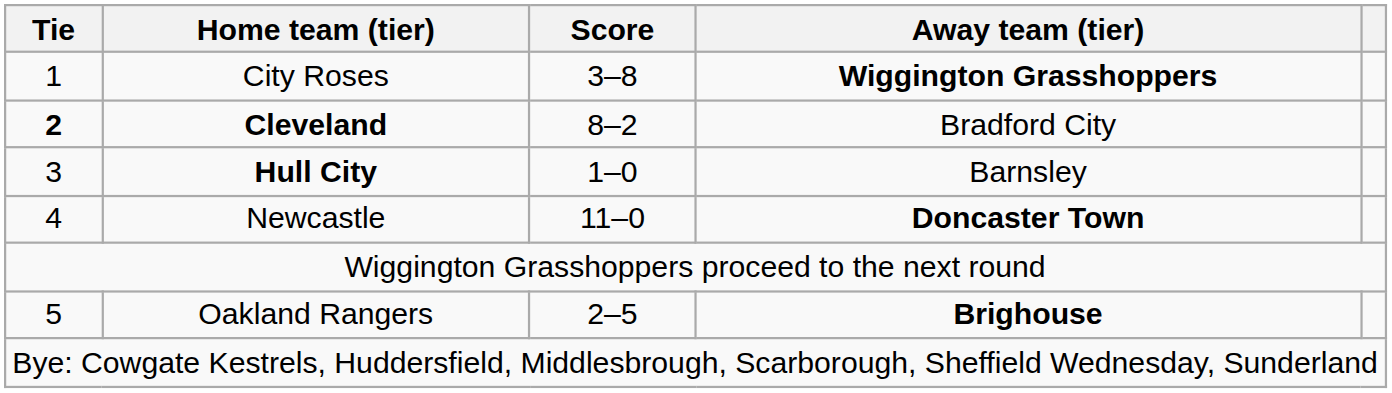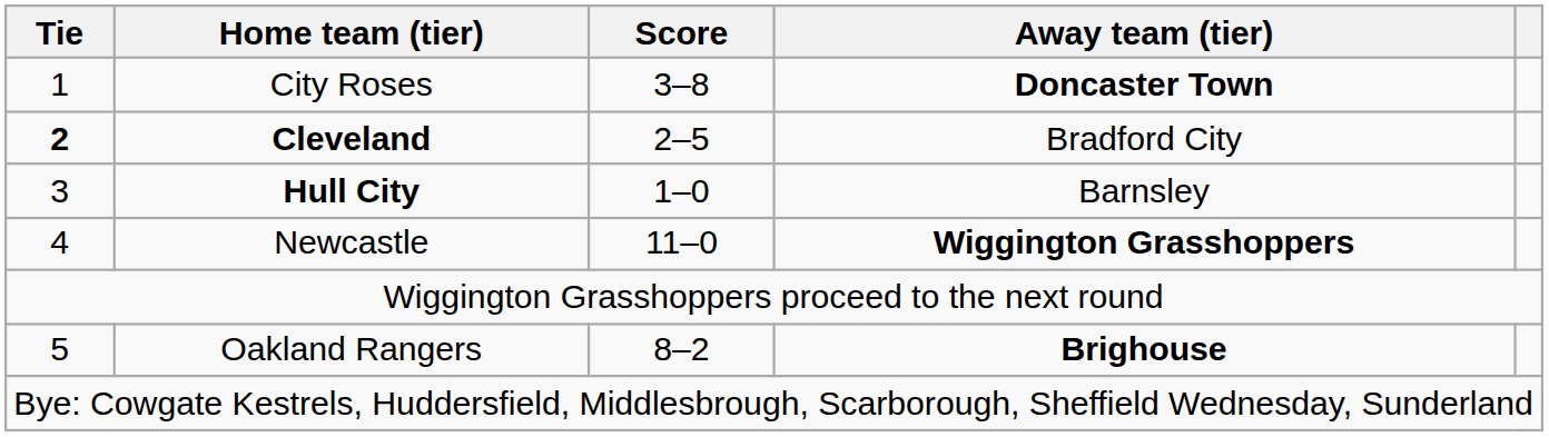City Roses | Away team (tier): Wiggington Grasshoppers -> Doncaster Town
Cleveland | Score: 8–2 -> 2–5
Newcastle | Away team (tier): Doncaster Town -> Wiggington Grasshoppers
Oakland Rangers | Score: 2–5 -> 8–2
